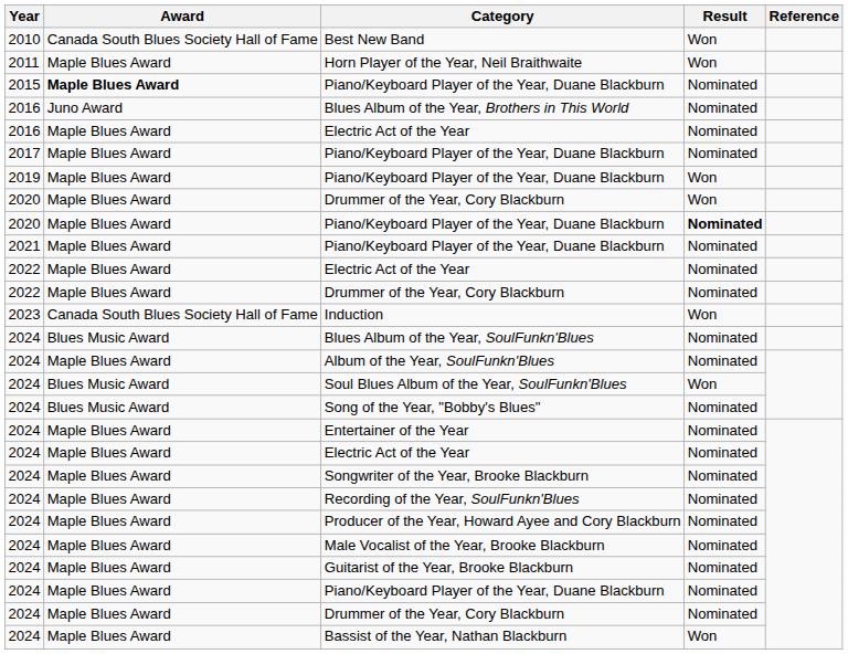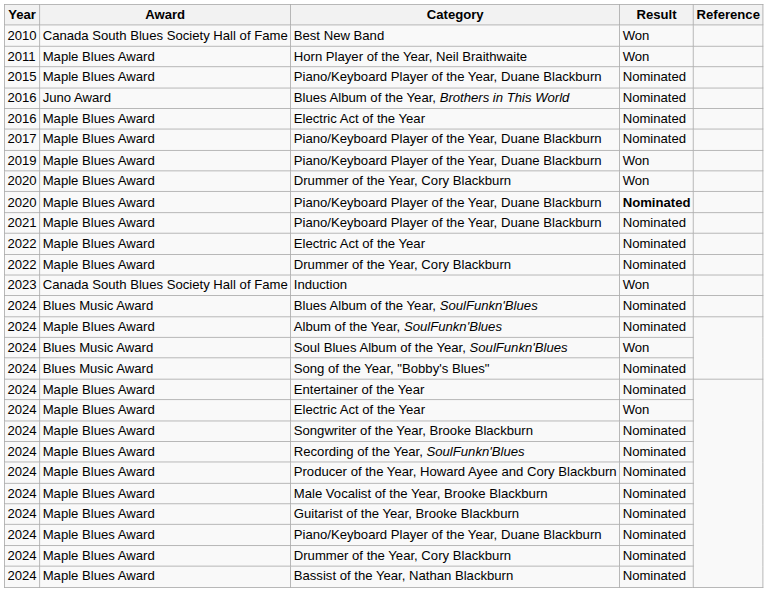2015 / Piano/Keyboard Player of the Year, Duane Blackburn | Award: bold -> normal
2024 / Electric Act of the Year | Result: Nominated -> Won
Bassist of the Year, Nathan Blackburn | Result: Won -> Nominated
